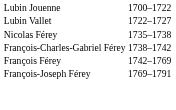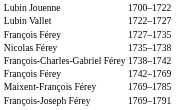+ row: François Férey | 1727–1735
+ row: Maixent-François Férey | 1769–1785
